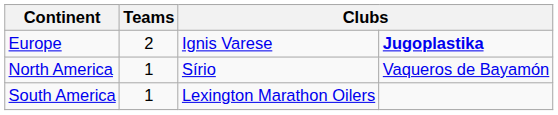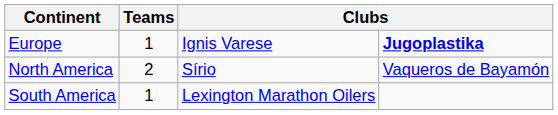Europe | Teams: 2 -> 1
North America | Teams: 1 -> 2
